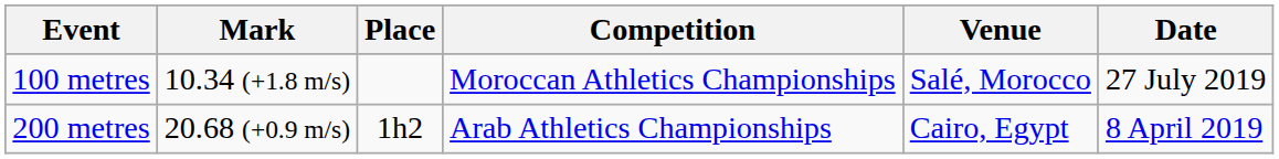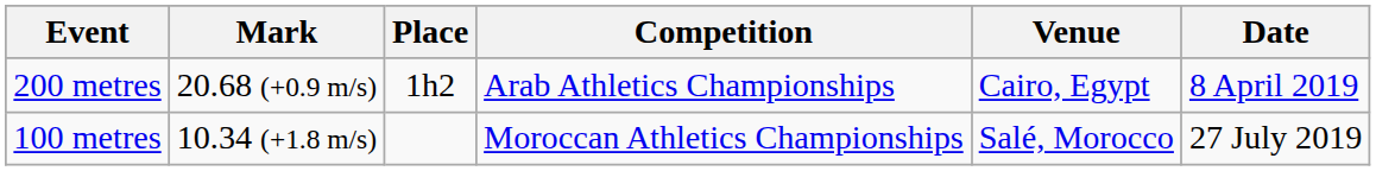rows swapped: 100 metres <-> 200 metres
